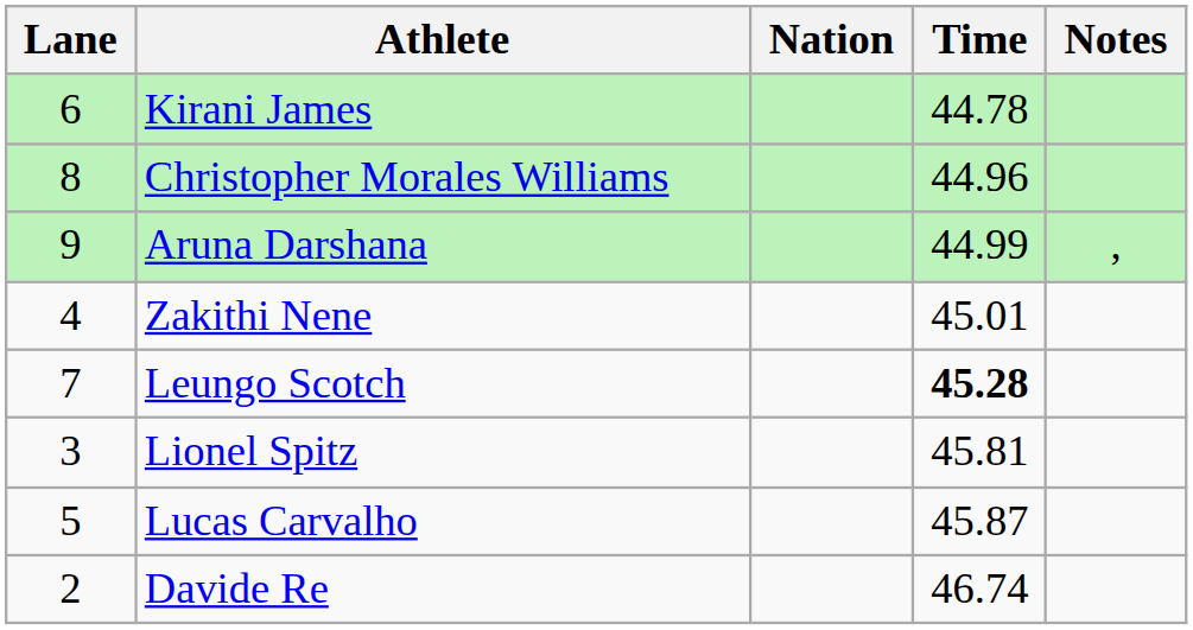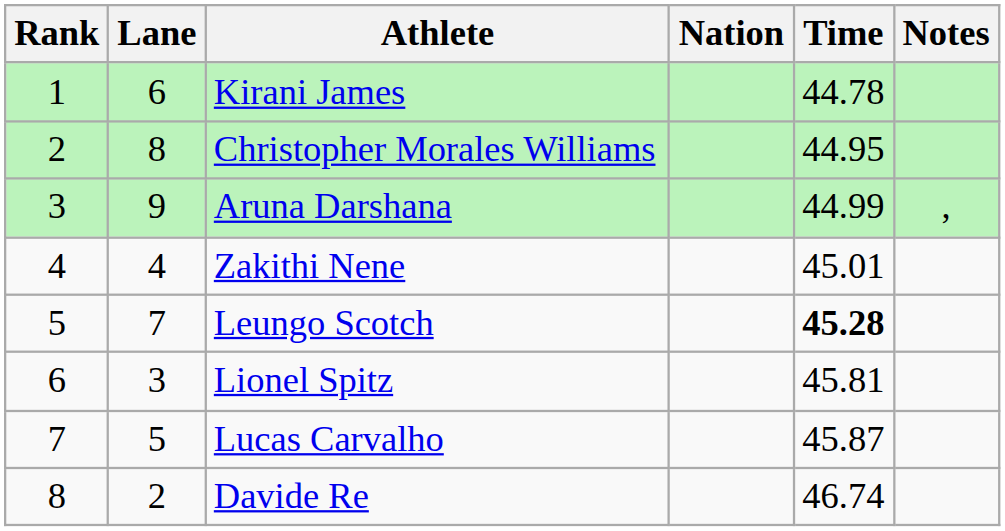+ column: Rank | 1 | 2 | 3 | 4 | 5 | 6 | 7 | 8
Christopher Morales Williams | Time: 44.96 -> 44.95
